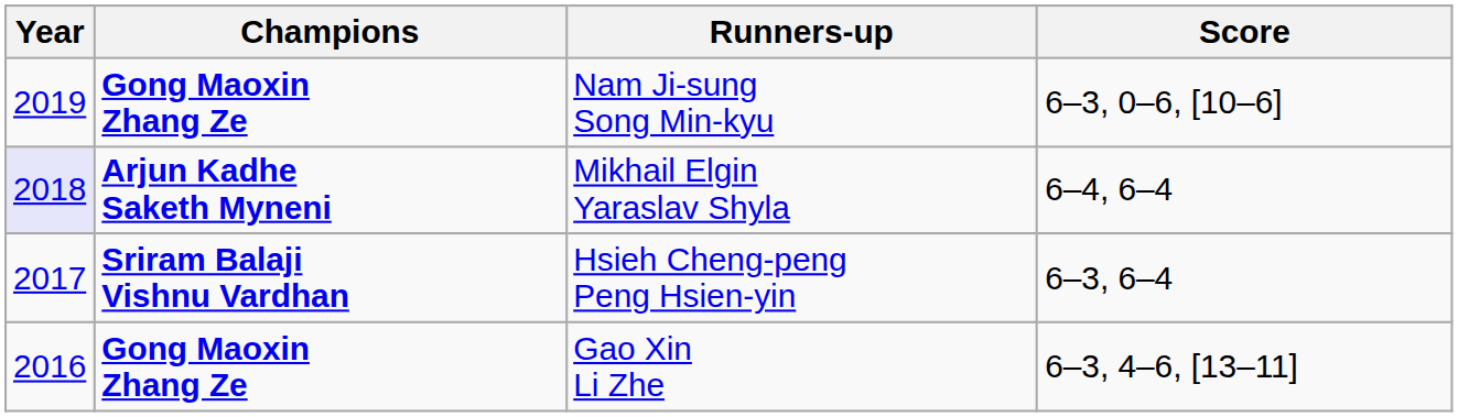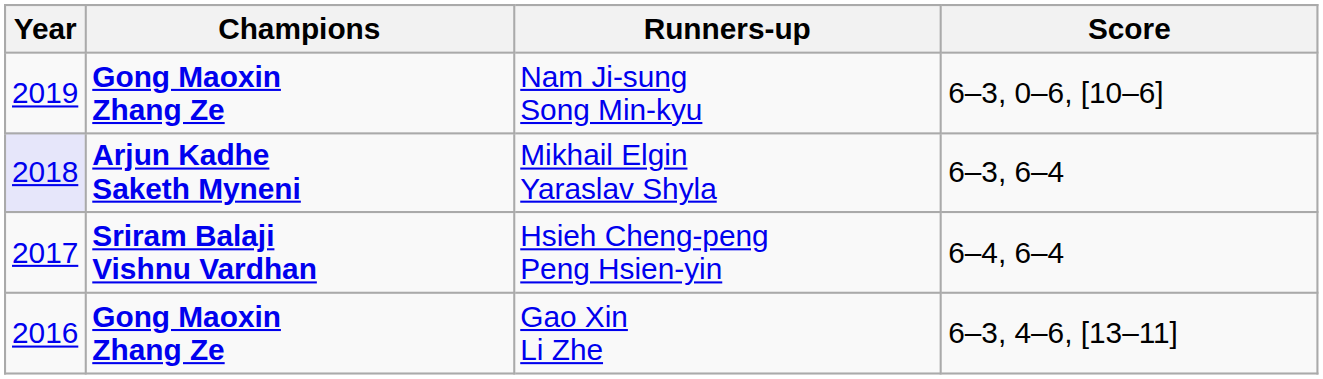Mikhail Elgin Yaraslav Shyla | Score: 6–4, 6–4 -> 6–3, 6–4
Hsieh Cheng-peng Peng Hsien-yin | Score: 6–3, 6–4 -> 6–4, 6–4
